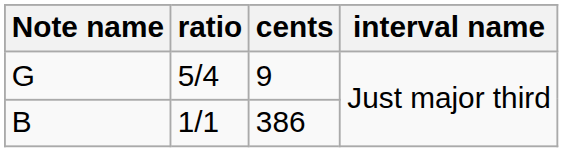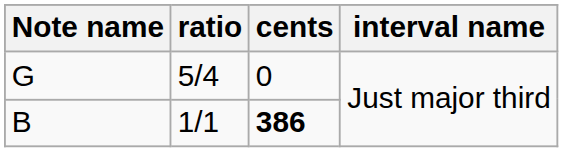G | cents: 9 -> 0
B | cents: normal -> bold
